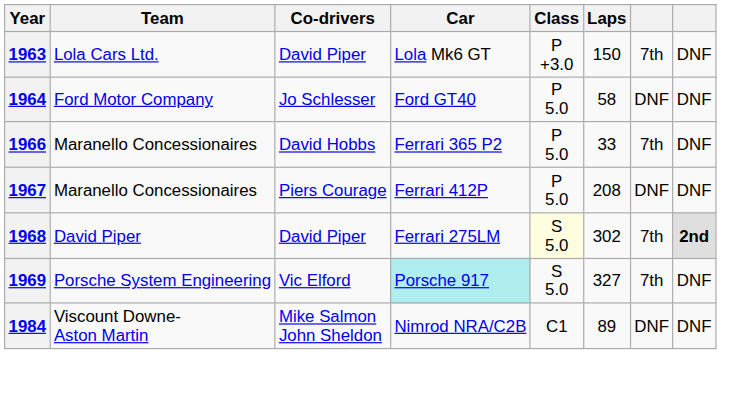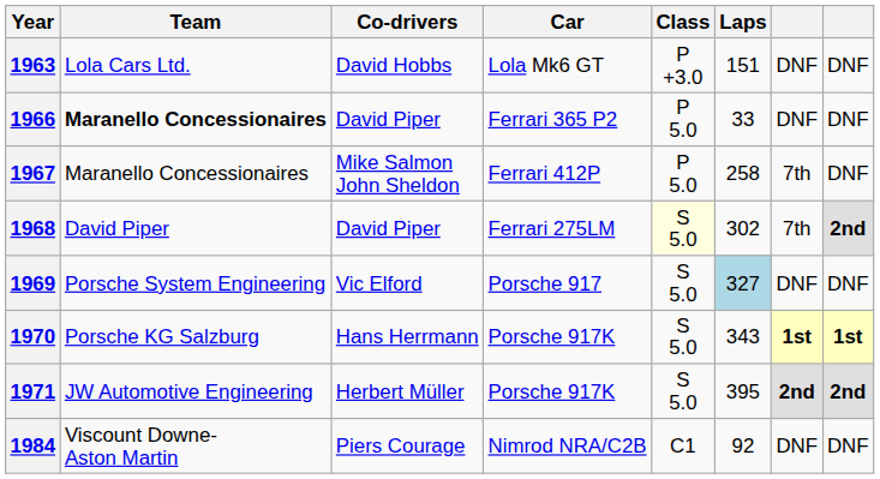1963 | Co-drivers: David Piper -> David Hobbs
1963 | Laps: 150 -> 151
1963 | column 7: 7th -> DNF
- row: 1964 | Ford Motor Company | Jo Schlesser | Ford GT40 | P 5.0 | 58 | DNF | DNF
1966 | Team: normal -> bold
1966 | Co-drivers: David Hobbs -> David Piper
1966 | column 7: 7th -> DNF
1967 | Co-drivers: Piers Courage -> Mike Salmon John Sheldon
1967 | Laps: 208 -> 258
1967 | column 7: DNF -> 7th
1969 | Car: paleturquoise background -> no background
1969 | Laps: no background -> lightblue background
1969 | column 7: 7th -> DNF
+ row: 1970 | Porsche KG Salzburg | Hans Herrmann | Porsche 917K | S 5.0 | 343 | 1st | 1st
+ row: 1971 | JW Automotive Engineering | Herbert Müller | Porsche 917K | S 5.0 | 395 | 2nd | 2nd
1984 | Co-drivers: Mike Salmon John Sheldon -> Piers Courage
1984 | Laps: 89 -> 92
